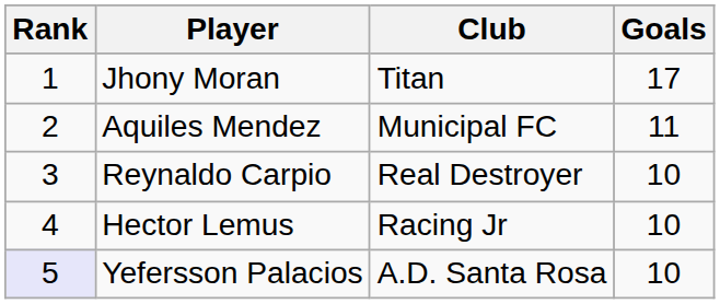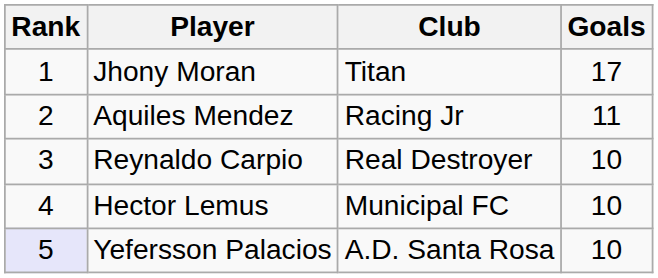Aquiles Mendez | Club: Municipal FC -> Racing Jr
Hector Lemus | Club: Racing Jr -> Municipal FC
